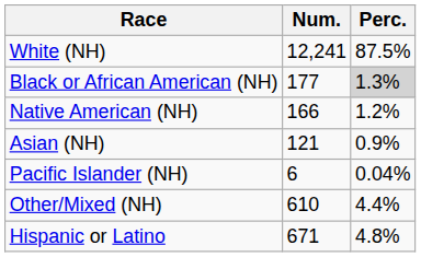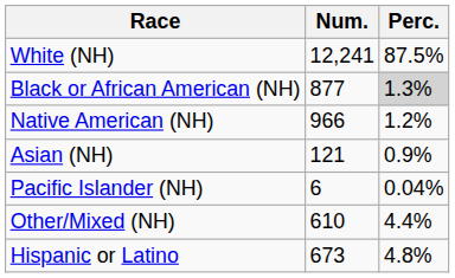Black or African American (NH) | Num.: 177 -> 877
Native American (NH) | Num.: 166 -> 966
Hispanic or Latino | Num.: 671 -> 673
